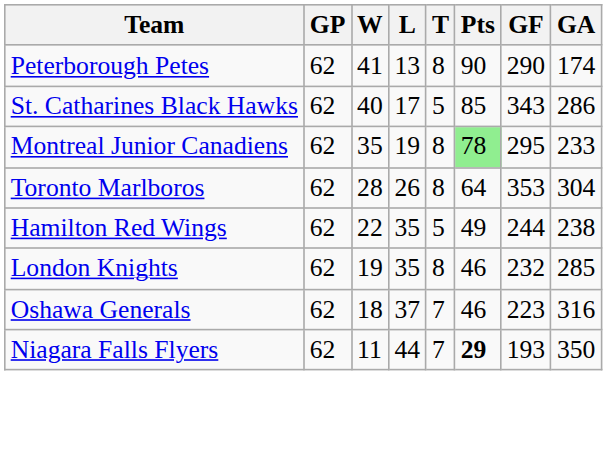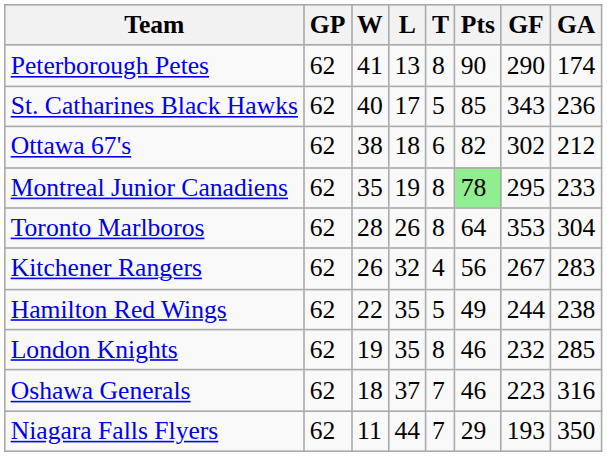St. Catharines Black Hawks | GA: 286 -> 236
+ row: Ottawa 67's | 62 | 38 | 18 | 6 | 82 | 302 | 212
+ row: Kitchener Rangers | 62 | 26 | 32 | 4 | 56 | 267 | 283
Niagara Falls Flyers | Pts: bold -> normal
